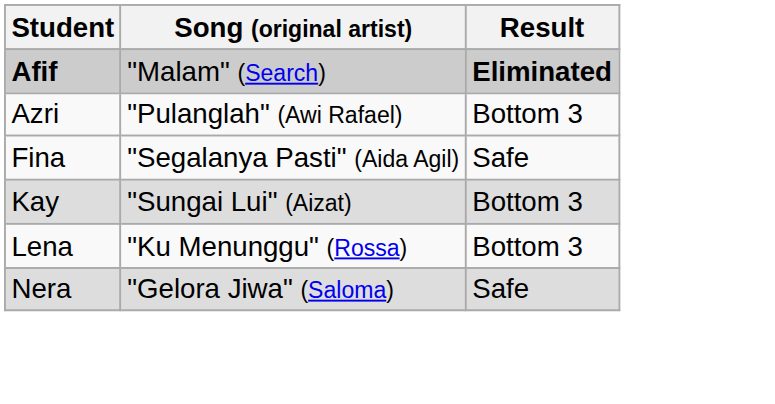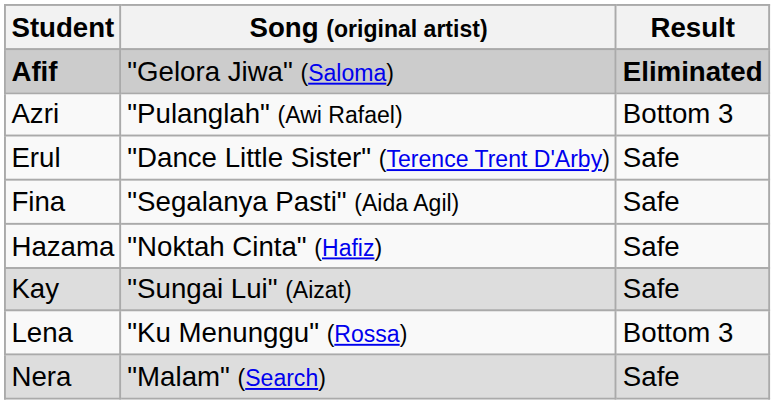Afif | Song (original artist): "Malam" (Search) -> "Gelora Jiwa" (Saloma)
+ row: Erul | "Dance Little Sister" (Terence Trent D'Arby) | Safe
+ row: Hazama | "Noktah Cinta" (Hafiz) | Safe
Kay | Result: Bottom 3 -> Safe
Nera | Song (original artist): "Gelora Jiwa" (Saloma) -> "Malam" (Search)
